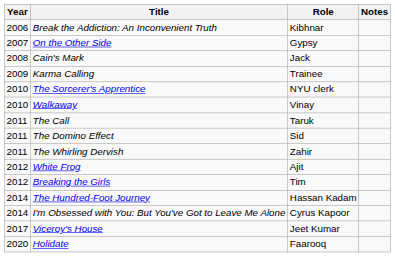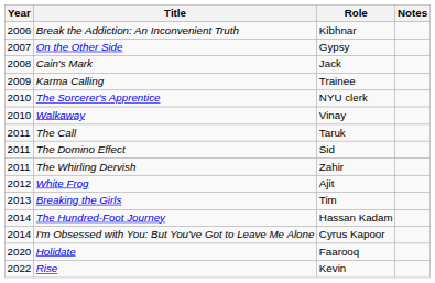Breaking the Girls | Year: 2012 -> 2013
- row: 2017 | Viceroy's House | Jeet Kumar
+ row: 2022 | Rise | Kevin
